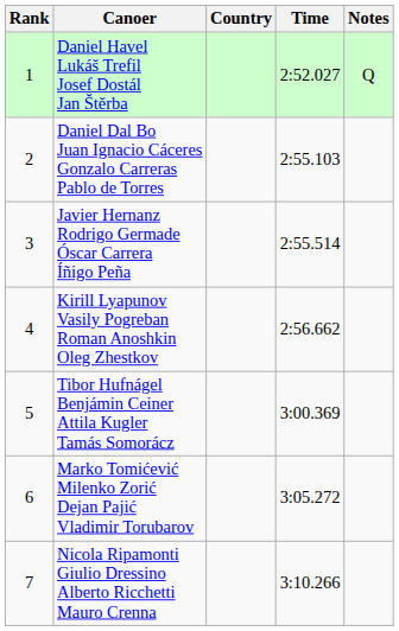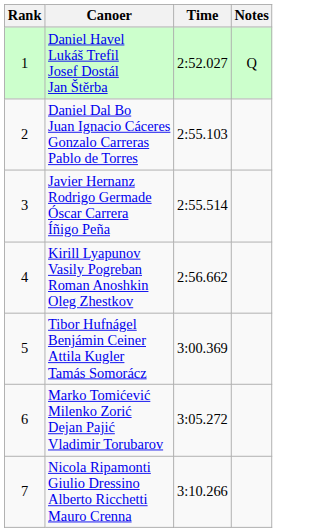- column: Country
